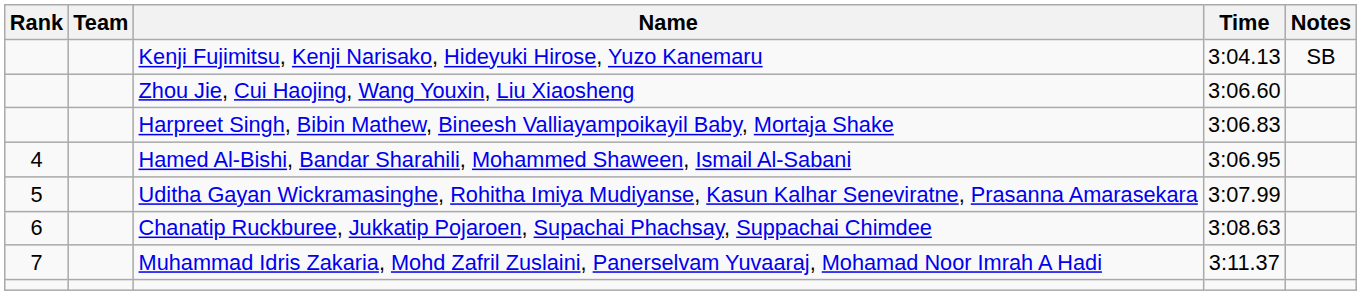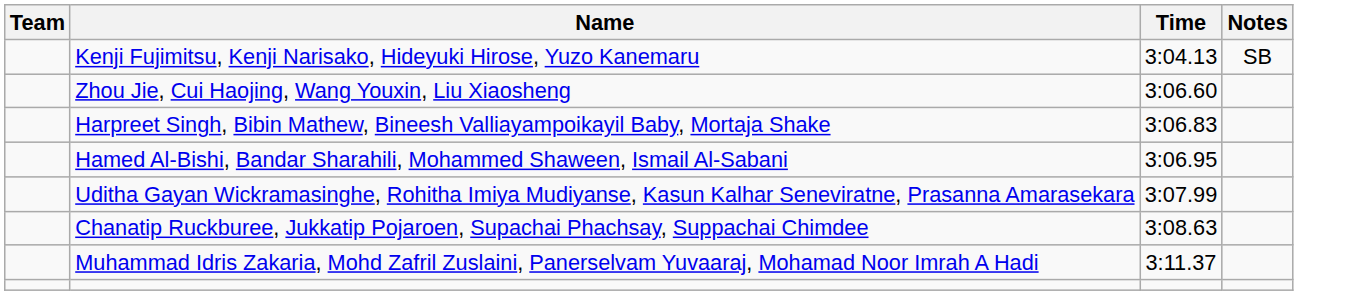- column: Rank | 4 | 5 | 6 | 7
